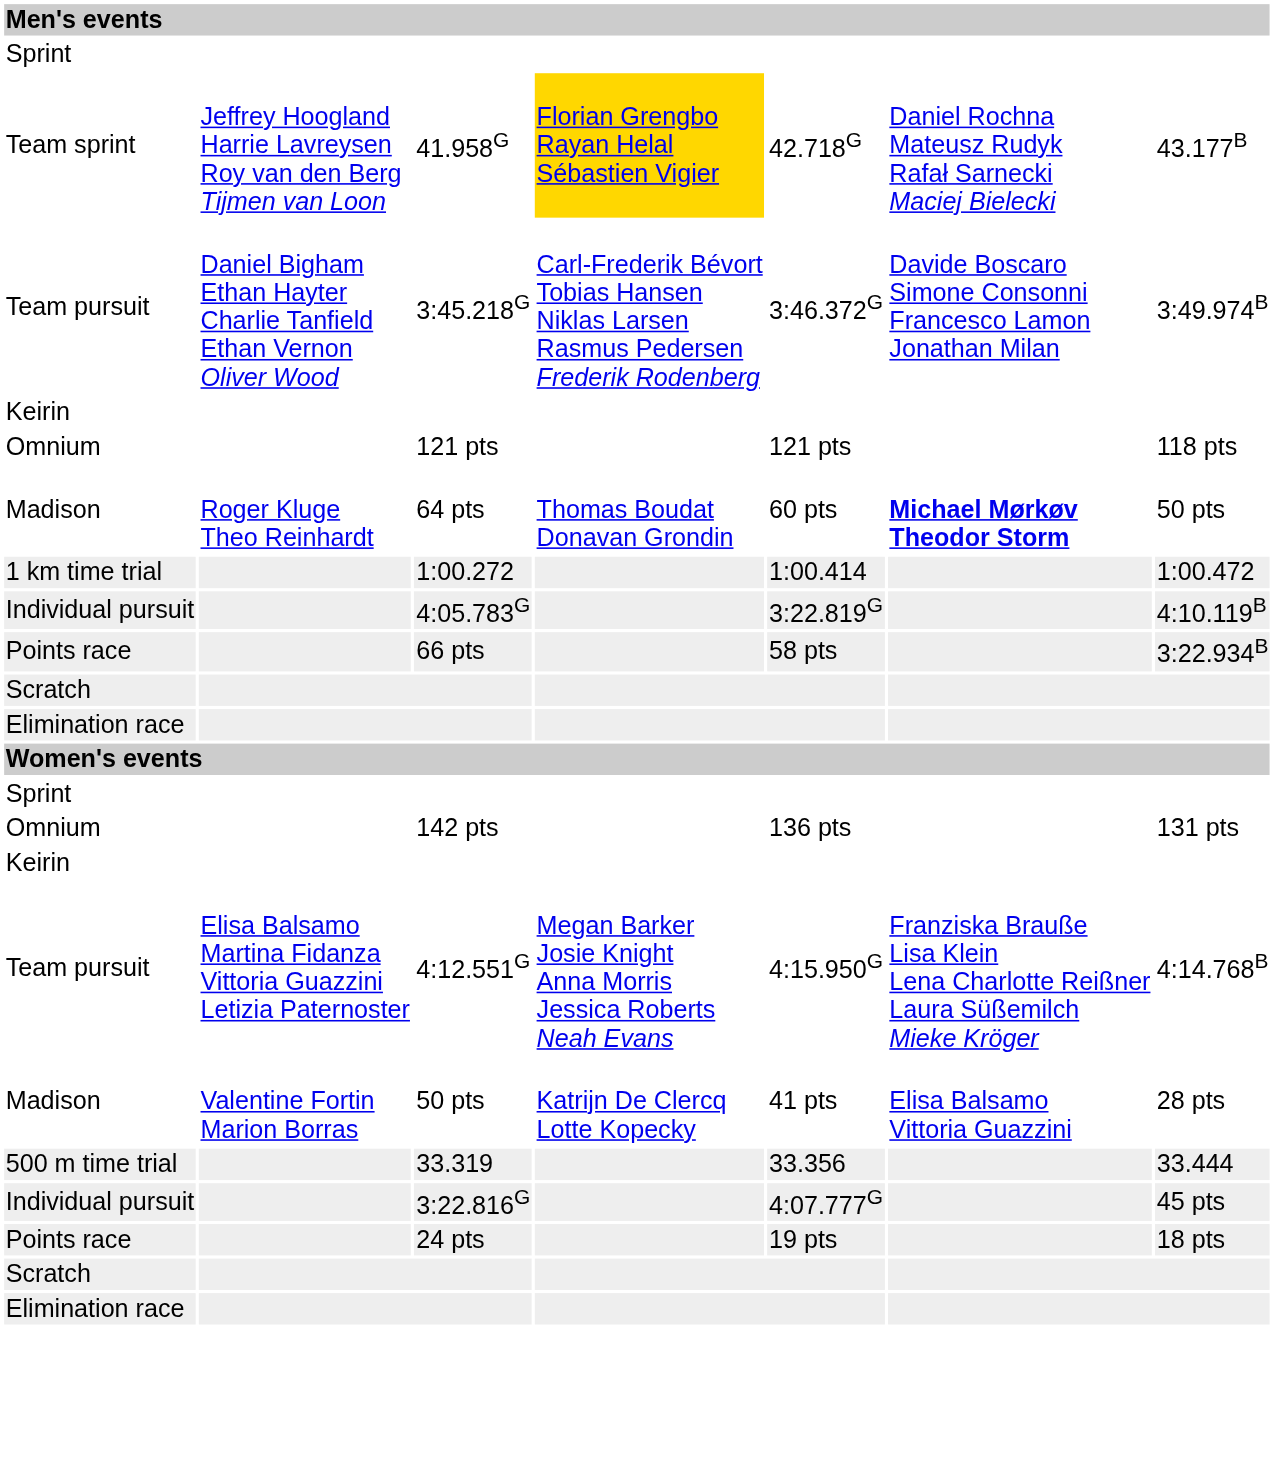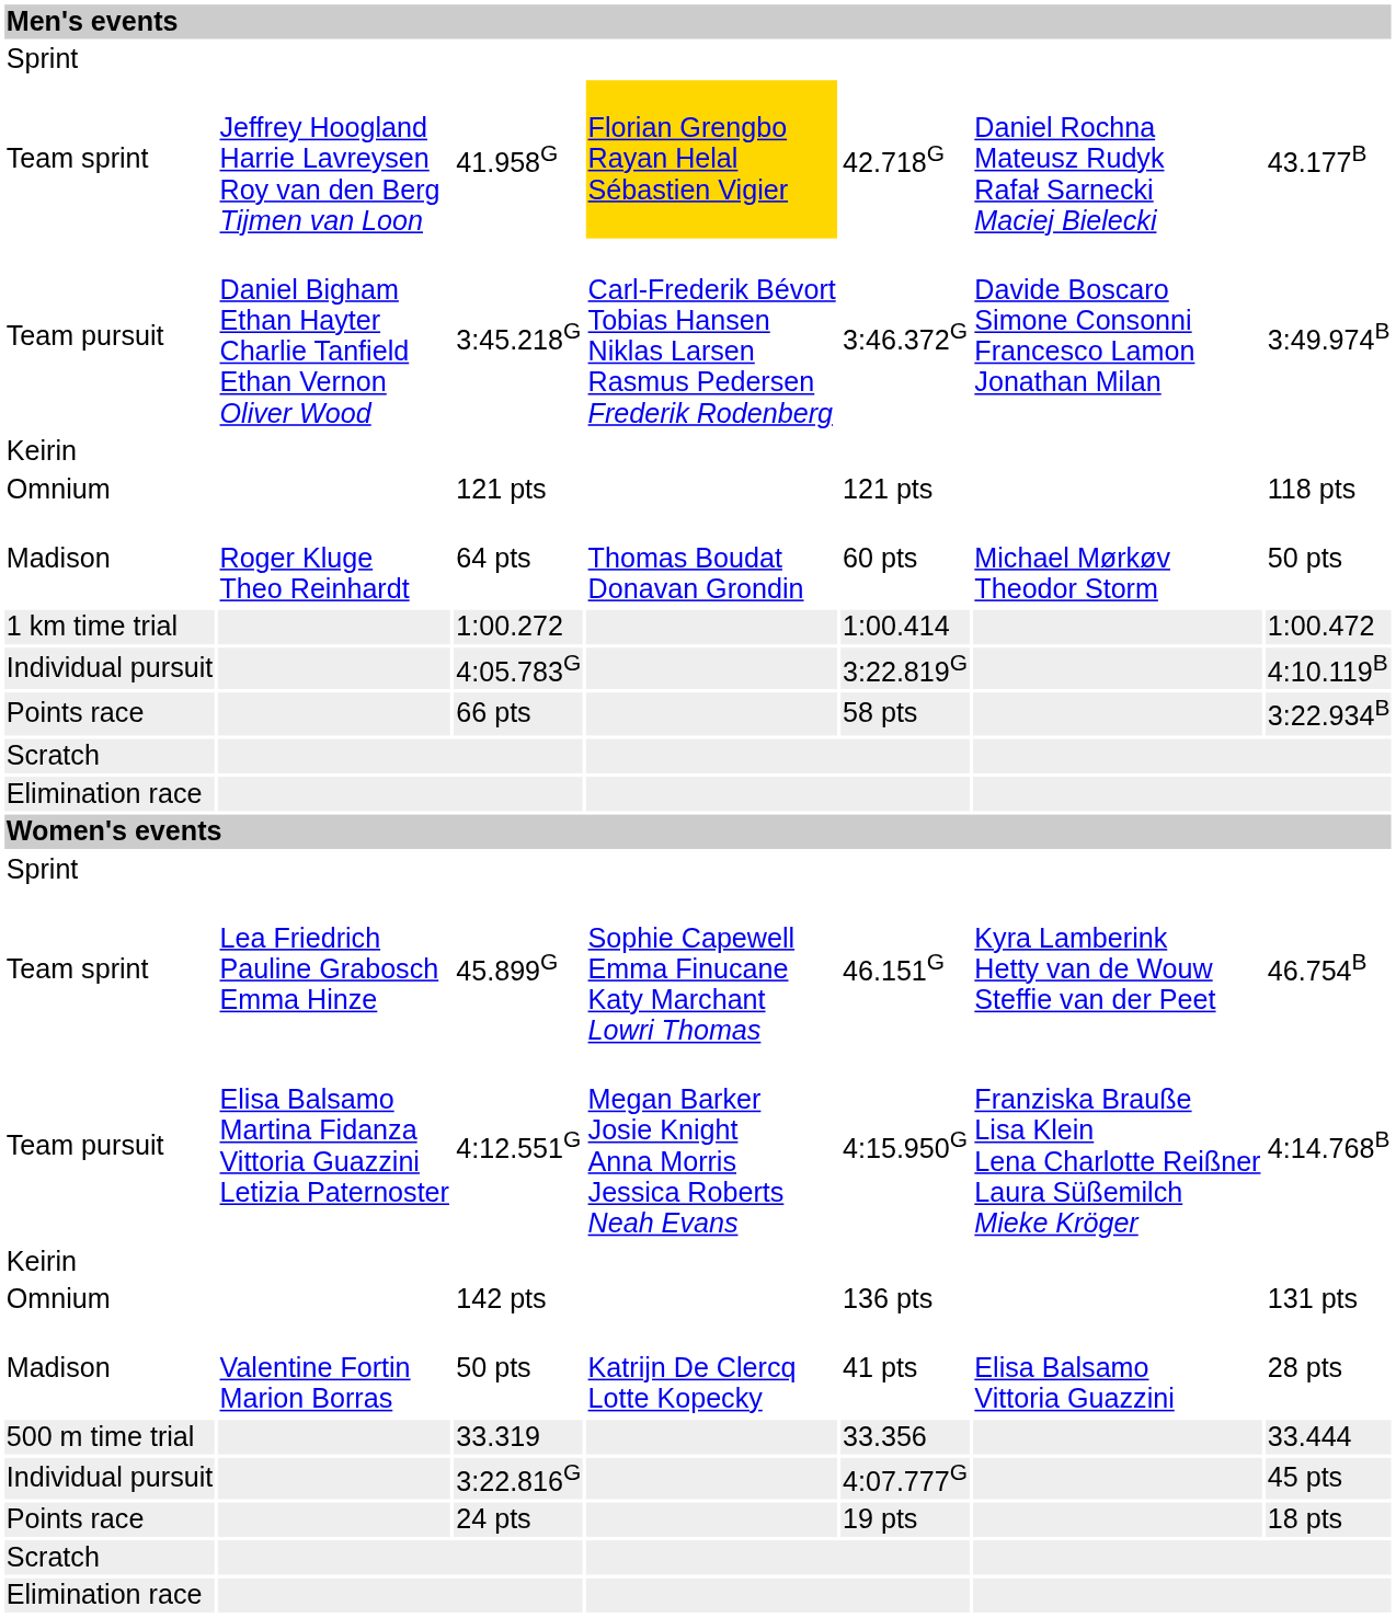64 pts | column 6: bold -> normal
+ row: Team sprint | Lea Friedrich Pauline Grabosch Emma Hinze | 45.899G | Sophie Capewell Emma Finucane Katy Marchant Lowri Thomas | 46.151G | Kyra Lamberink Hetty van de Wouw Steffie van der Peet | 46.754B
rows swapped: 4:12.551G <-> 142 pts
